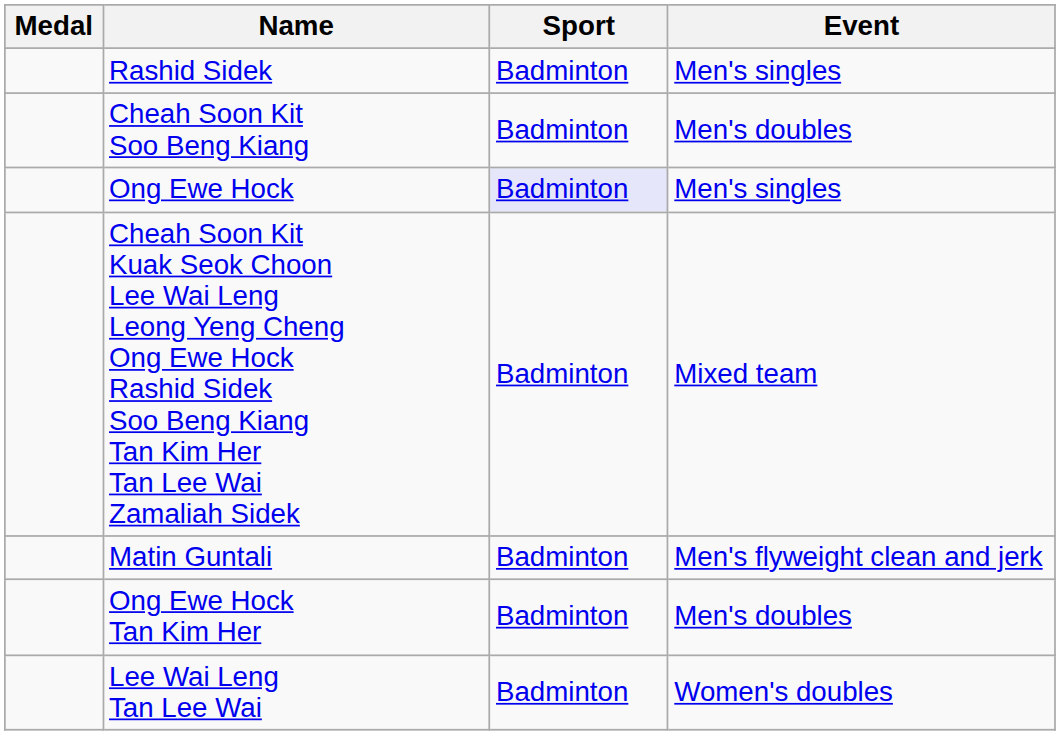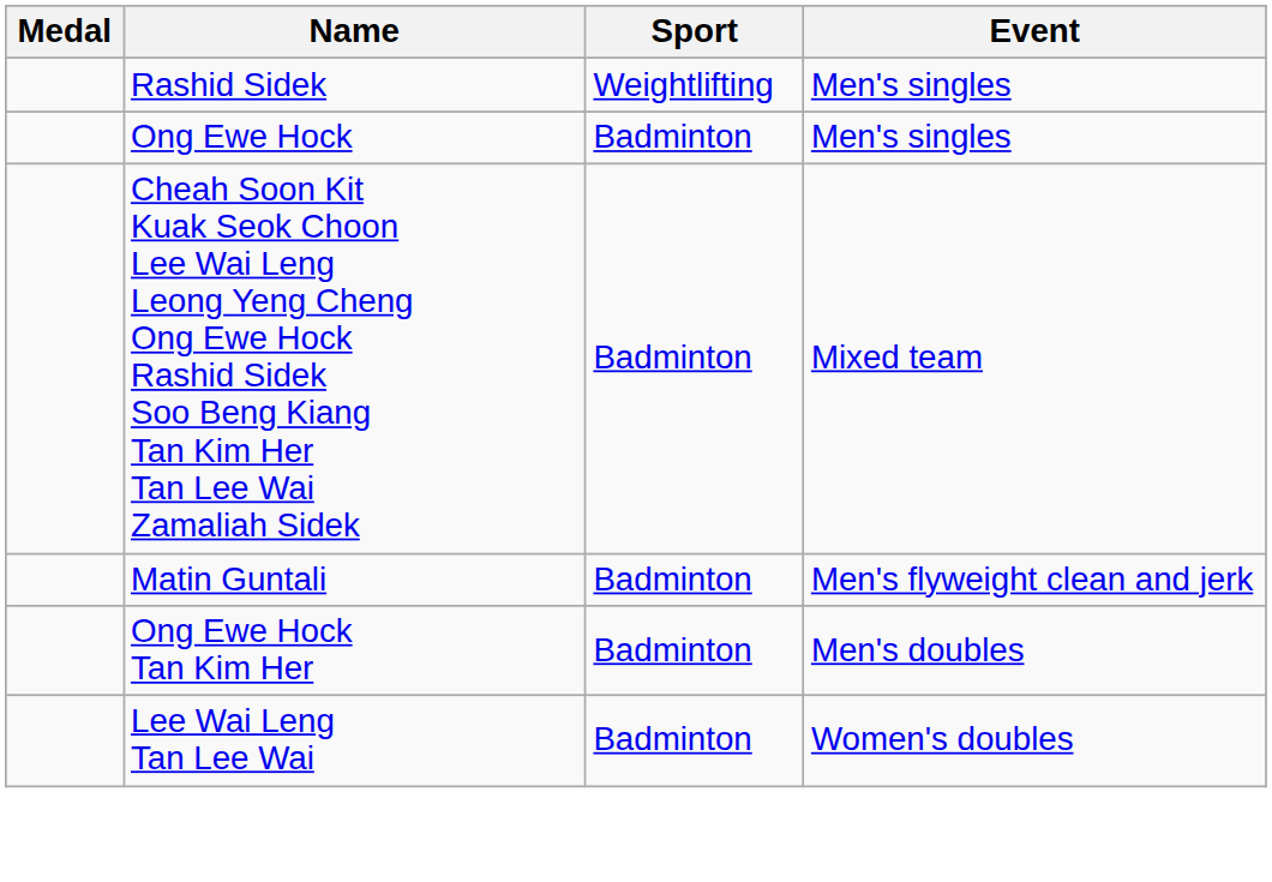Rashid Sidek | Sport: Badminton -> Weightlifting
- row: Cheah Soon Kit Soo Beng Kiang | Badminton | Men's doubles
Ong Ewe Hock | Sport: lavender background -> no background
